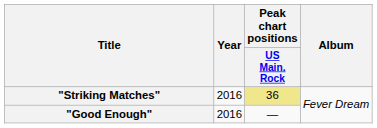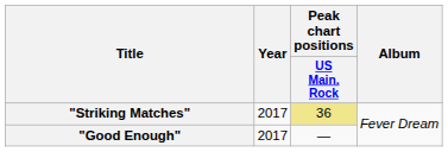"Striking Matches" | Year: 2016 -> 2017
"Good Enough" | Year: 2016 -> 2017
